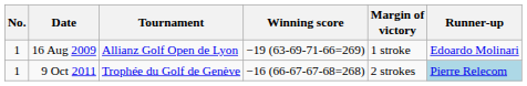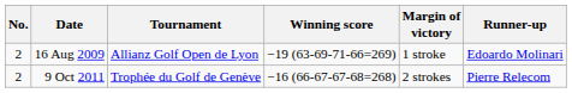16 Aug 2009 | No.: 1 -> 2
9 Oct 2011 | No.: 1 -> 2
9 Oct 2011 | Runner-up: lightblue background -> no background
